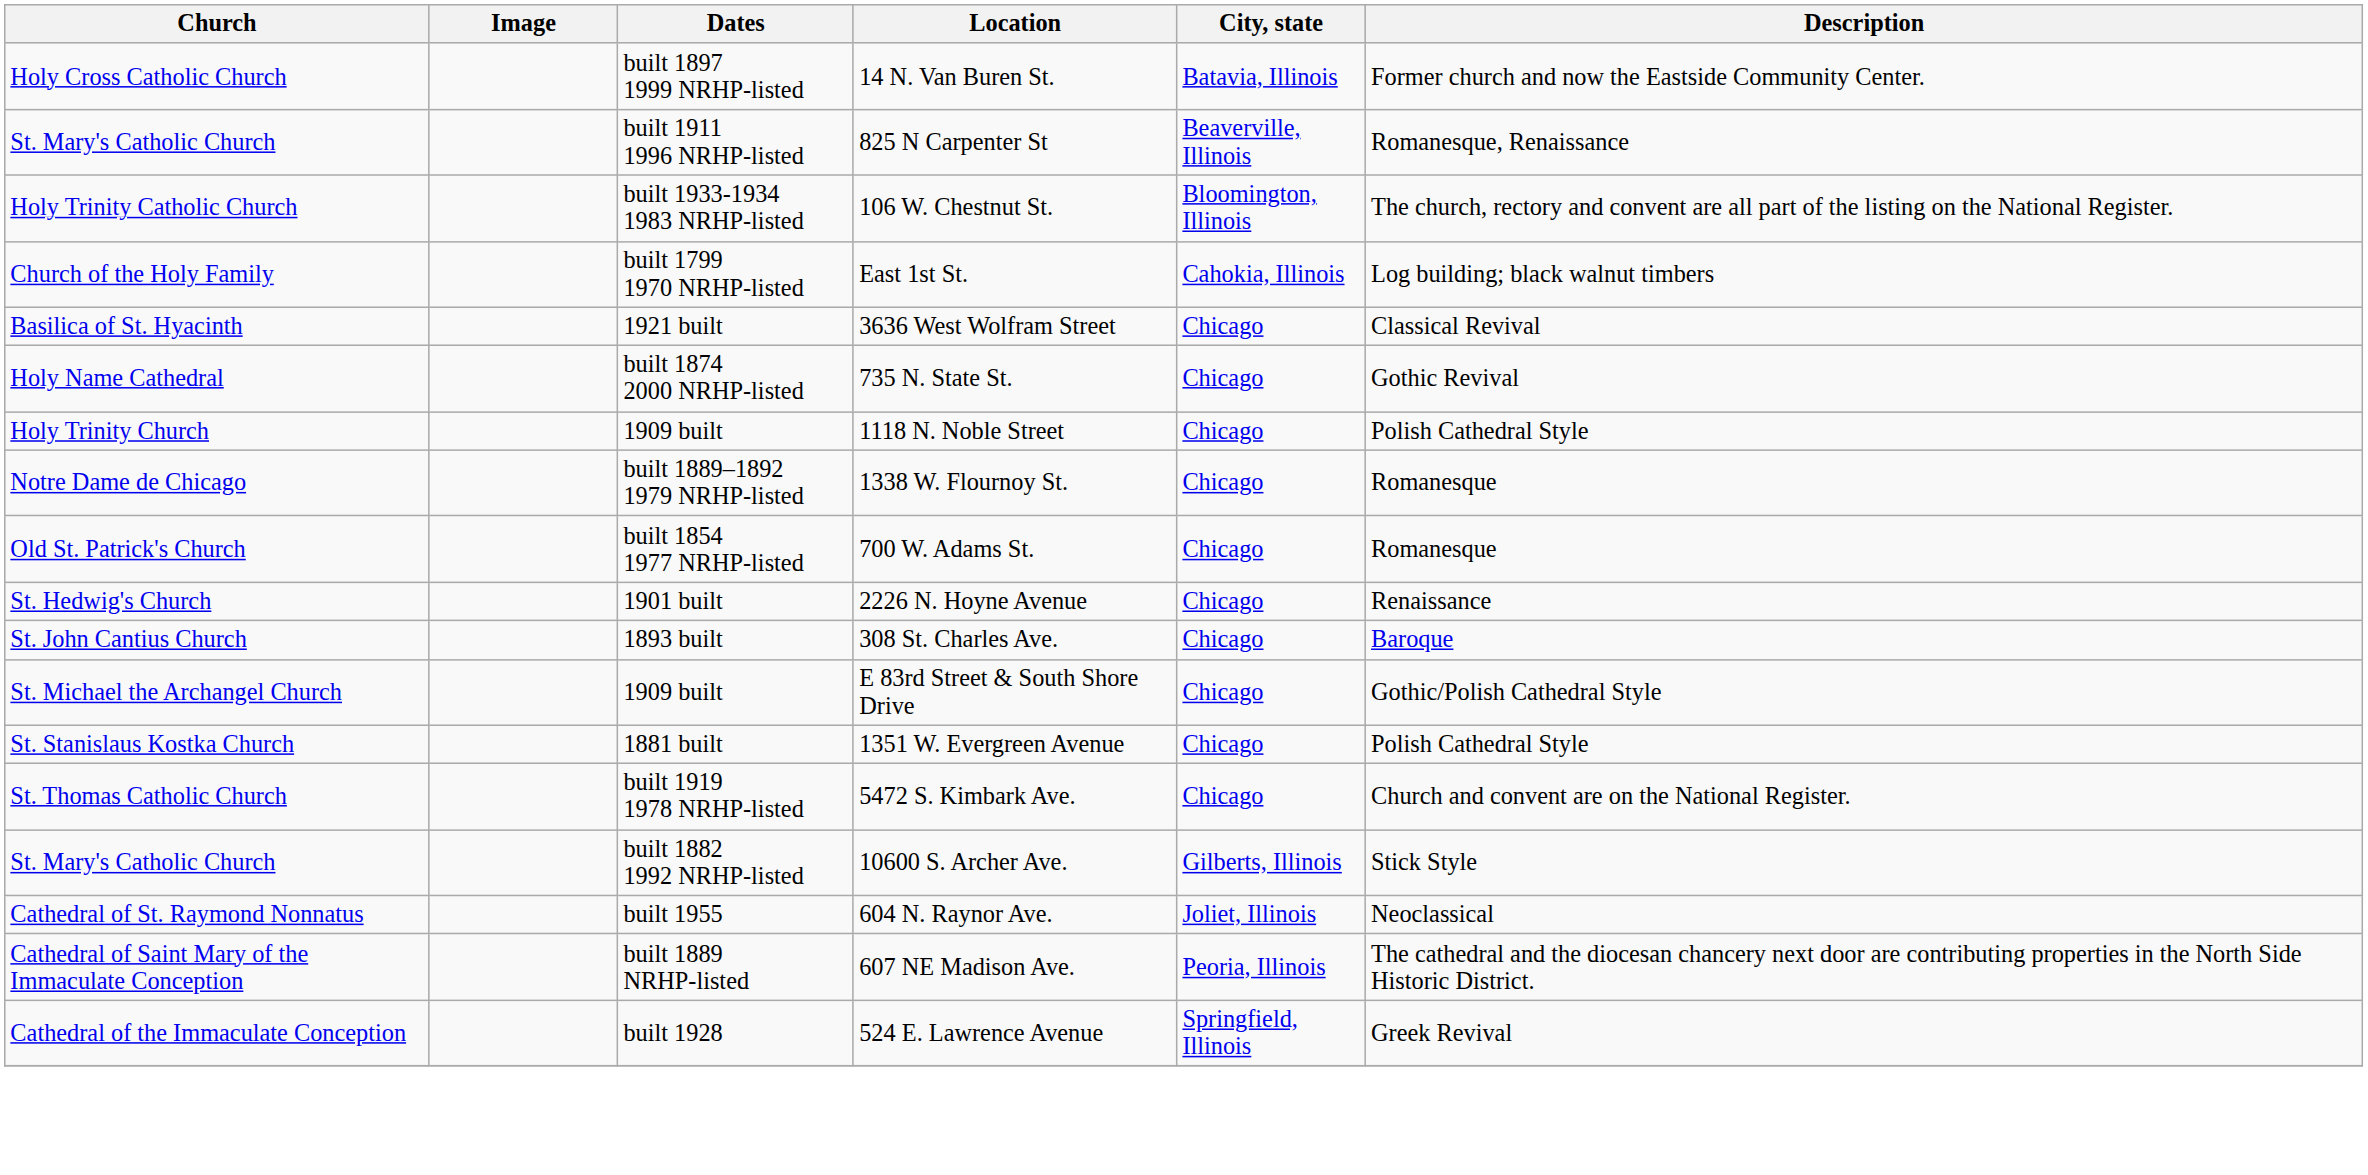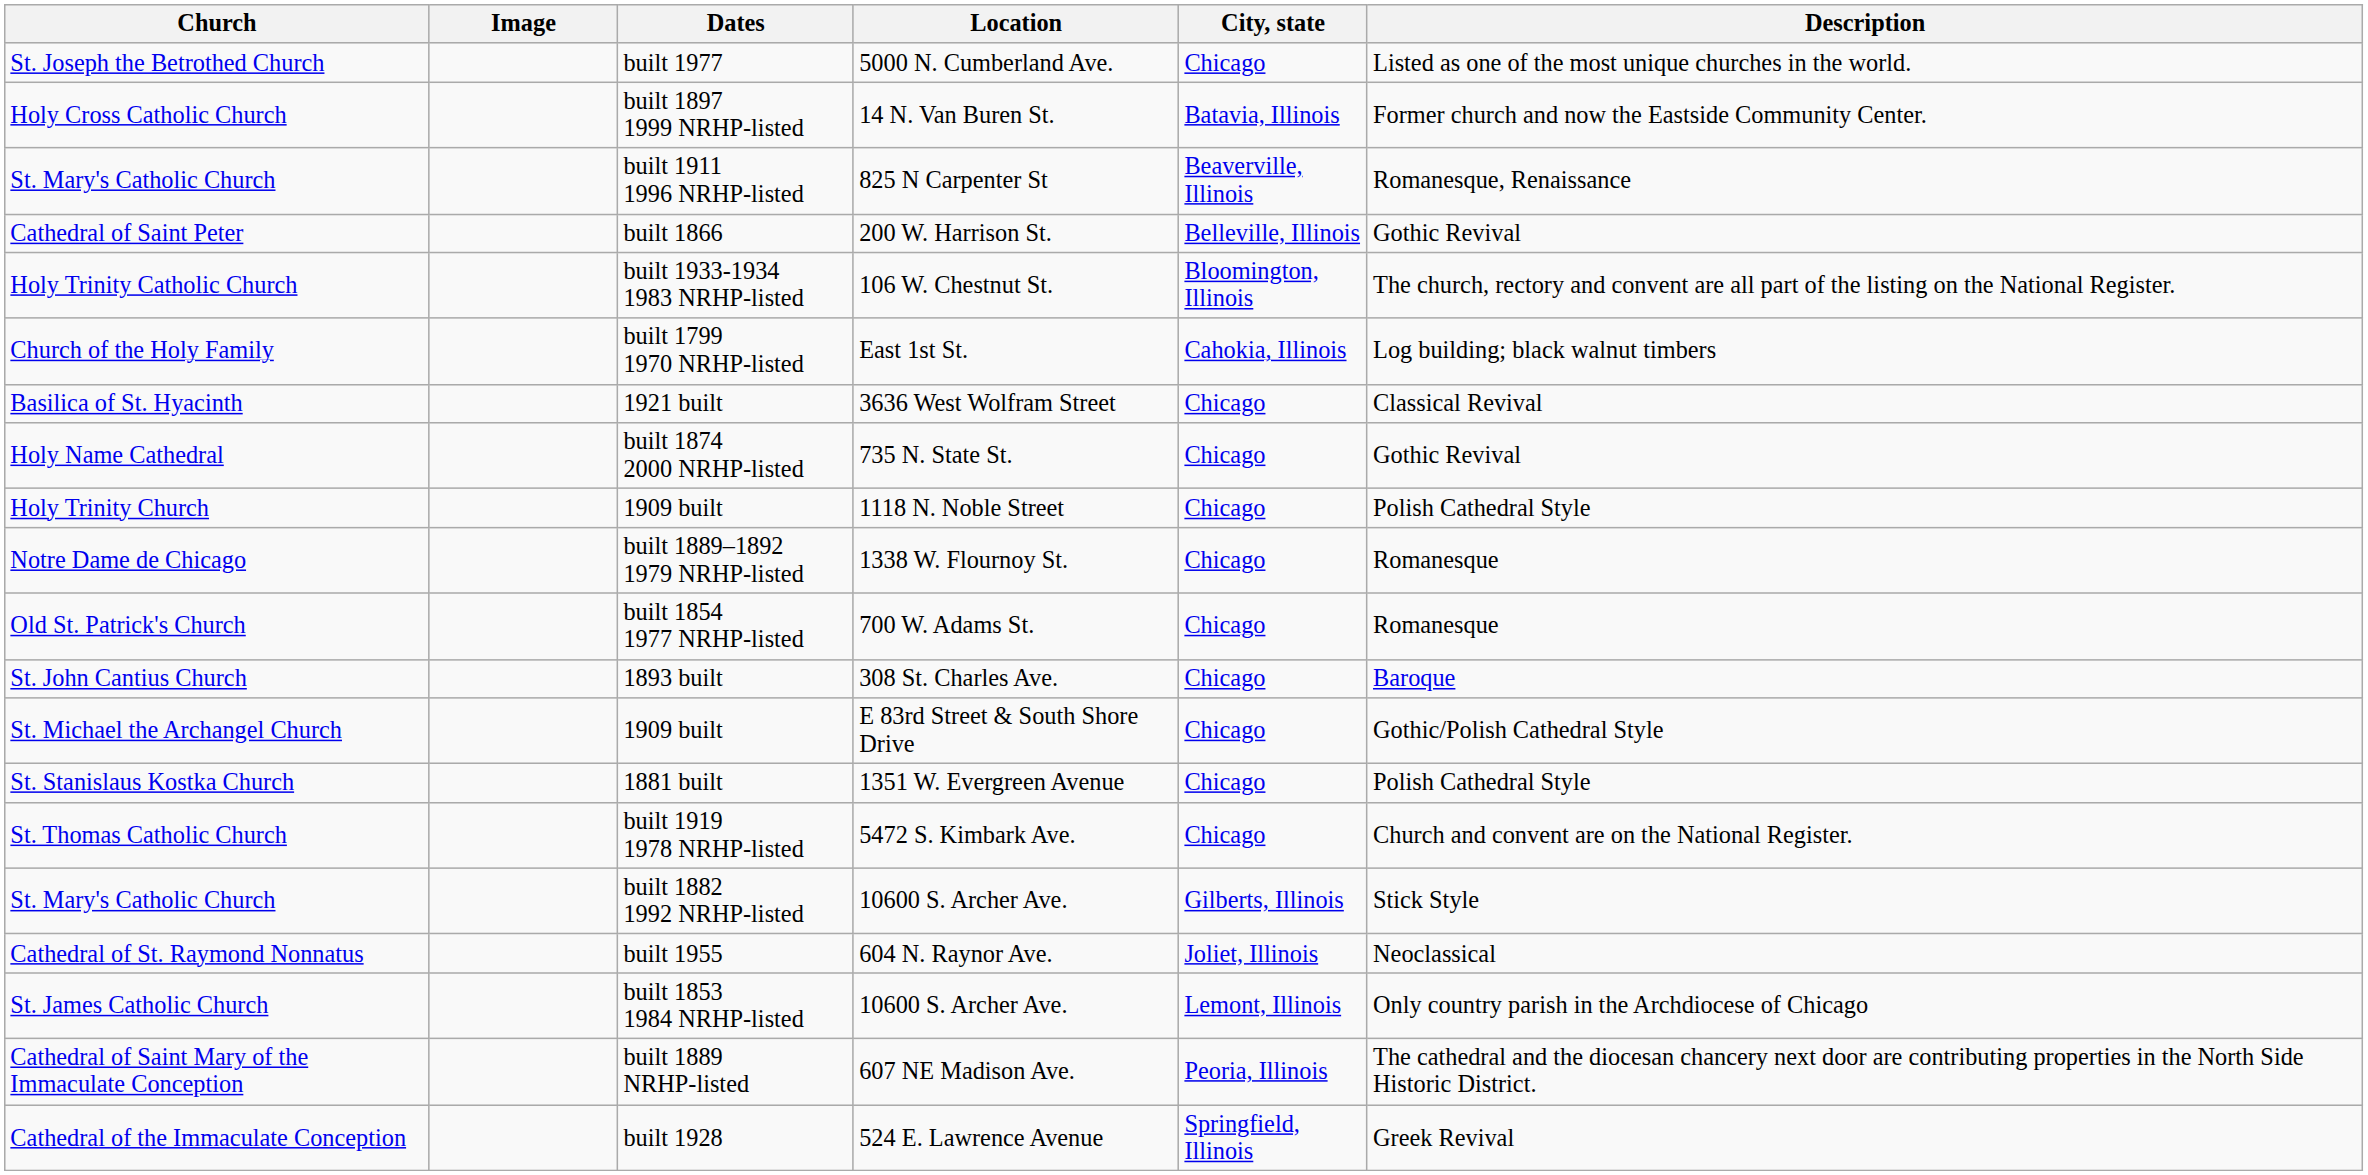+ row: St. Joseph the Betrothed Church | built 1977 | 5000 N. Cumberland Ave. | Chicago | Listed as one of the most unique churches in the world.
+ row: Cathedral of Saint Peter | built 1866 | 200 W. Harrison St. | Belleville, Illinois | Gothic Revival
- row: St. Hedwig's Church | 1901 built | 2226 N. Hoyne Avenue | Chicago | Renaissance
+ row: St. James Catholic Church | built 1853 1984 NRHP-listed | 10600 S. Archer Ave. | Lemont, Illinois | Only country parish in the Archdiocese of Chicago
